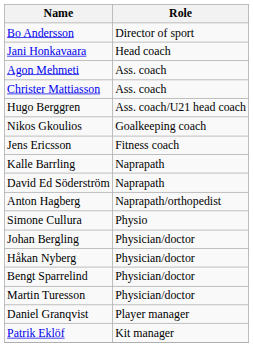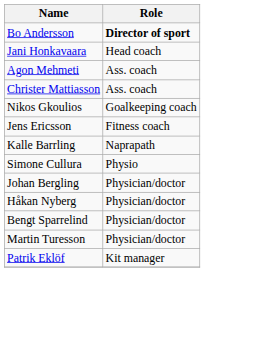Bo Andersson | Role: normal -> bold
- row: Hugo Berggren | Ass. coach/U21 head coach
- row: David Ed Söderström | Naprapath
- row: Anton Hagberg | Naprapath/orthopedist
- row: Daniel Granqvist | Player manager
